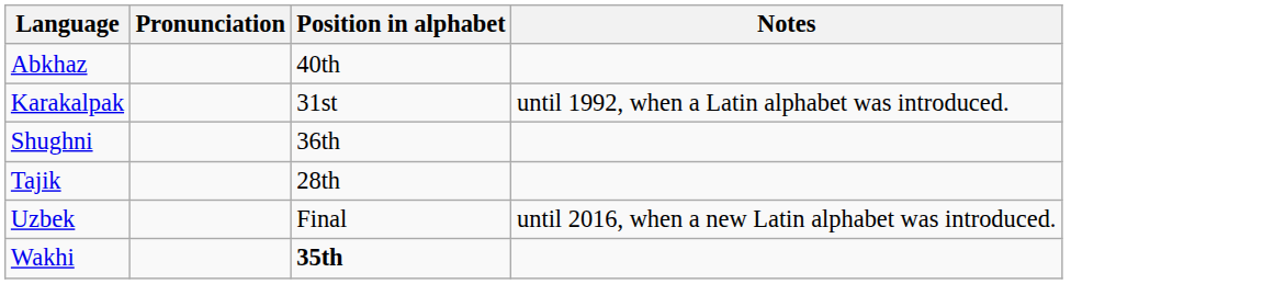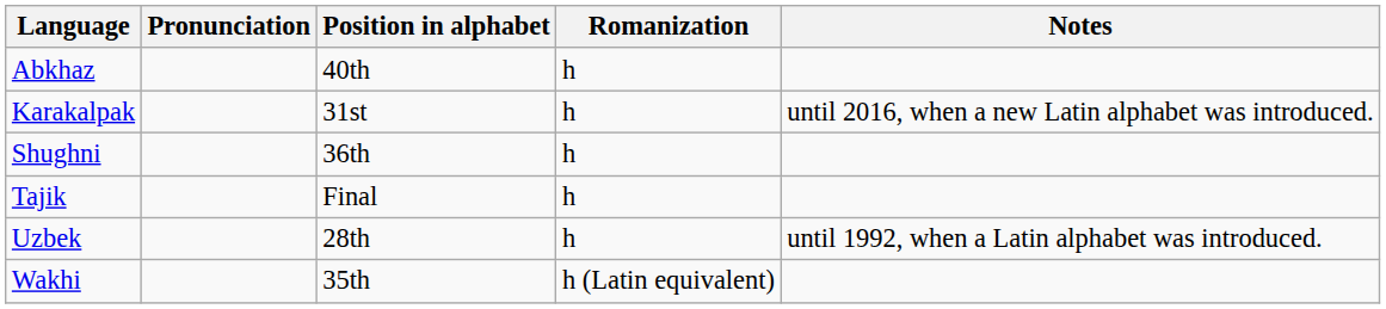+ column: Romanization | h | h | h | h | h | h (Latin equivalent)
Karakalpak | Notes: until 1992, when a Latin alphabet was introduced. -> until 2016, when a new Latin alphabet was introduced.
Tajik | Position in alphabet: 28th -> Final
Uzbek | Position in alphabet: Final -> 28th
Uzbek | Notes: until 2016, when a new Latin alphabet was introduced. -> until 1992, when a Latin alphabet was introduced.
Wakhi | Position in alphabet: bold -> normal
